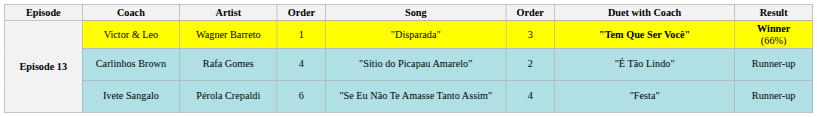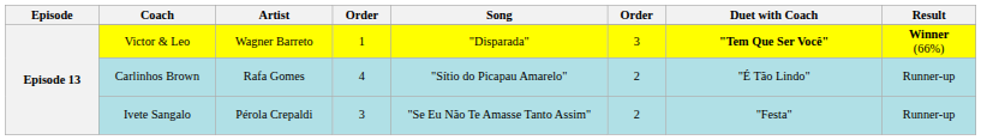Ivete Sangalo | column 4: 6 -> 3
Ivete Sangalo | column 6: 4 -> 2
